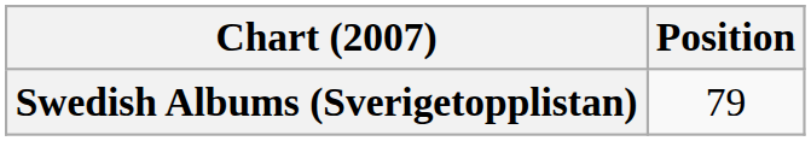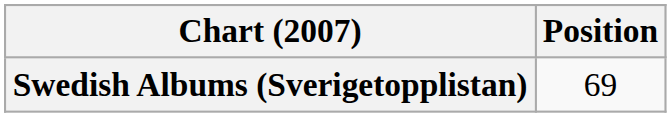Swedish Albums (Sverigetopplistan) | Position: 79 -> 69
